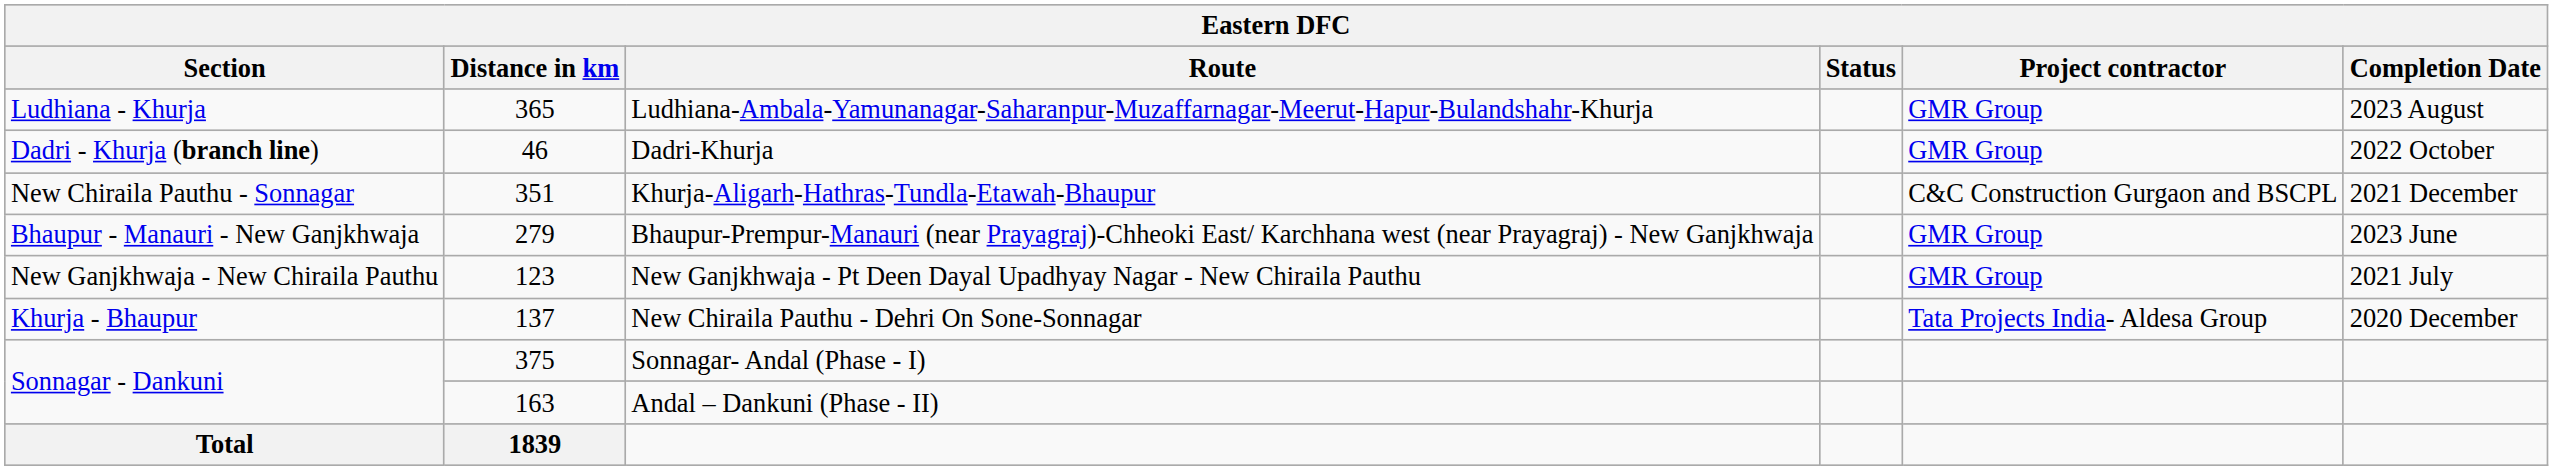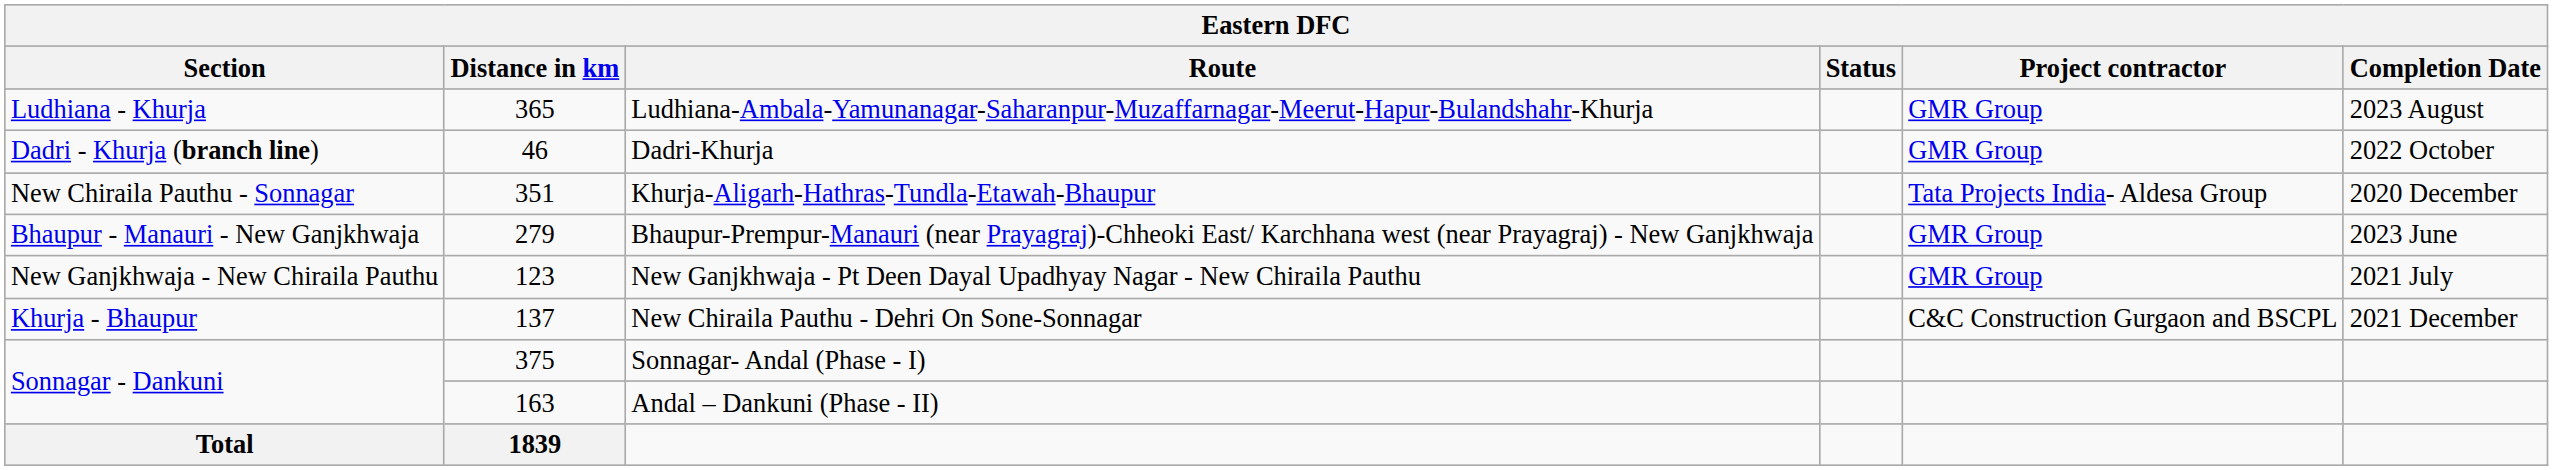Khurja-Aligarh-Hathras-Tundla-Etawah-Bhaupur | Project contractor: C&C Construction Gurgaon and BSCPL -> Tata Projects India- Aldesa Group
Khurja-Aligarh-Hathras-Tundla-Etawah-Bhaupur | Completion Date: 2021 December -> 2020 December
New Chiraila Pauthu - Dehri On Sone-Sonnagar | Project contractor: Tata Projects India- Aldesa Group -> C&C Construction Gurgaon and BSCPL
New Chiraila Pauthu - Dehri On Sone-Sonnagar | Completion Date: 2020 December -> 2021 December
